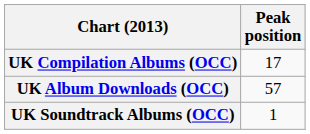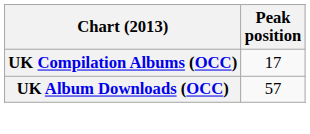- row: UK Soundtrack Albums (OCC) | 1
